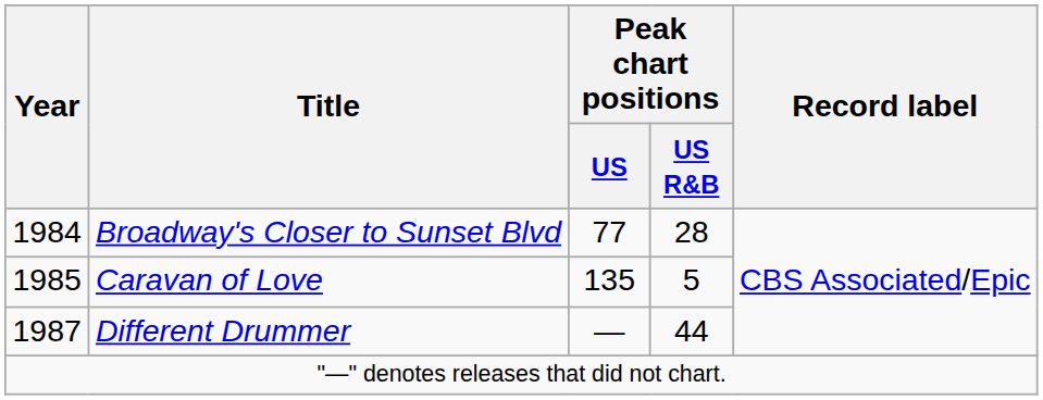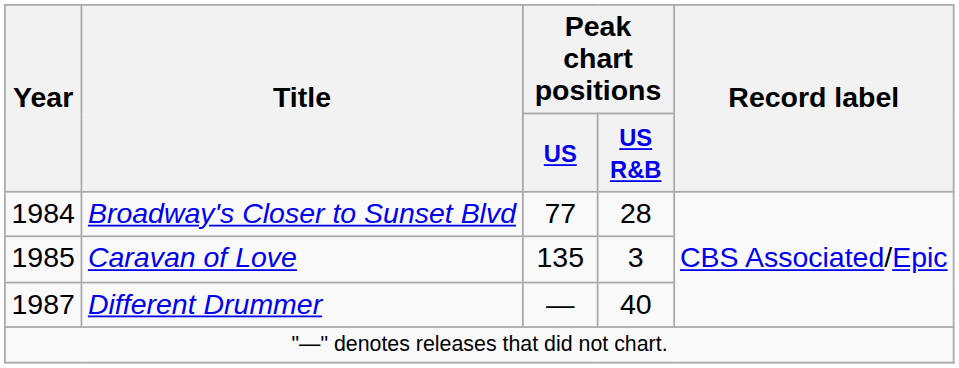Caravan of Love | Peak chart positions / US R&B: 5 -> 3
Different Drummer | Peak chart positions / US R&B: 44 -> 40
